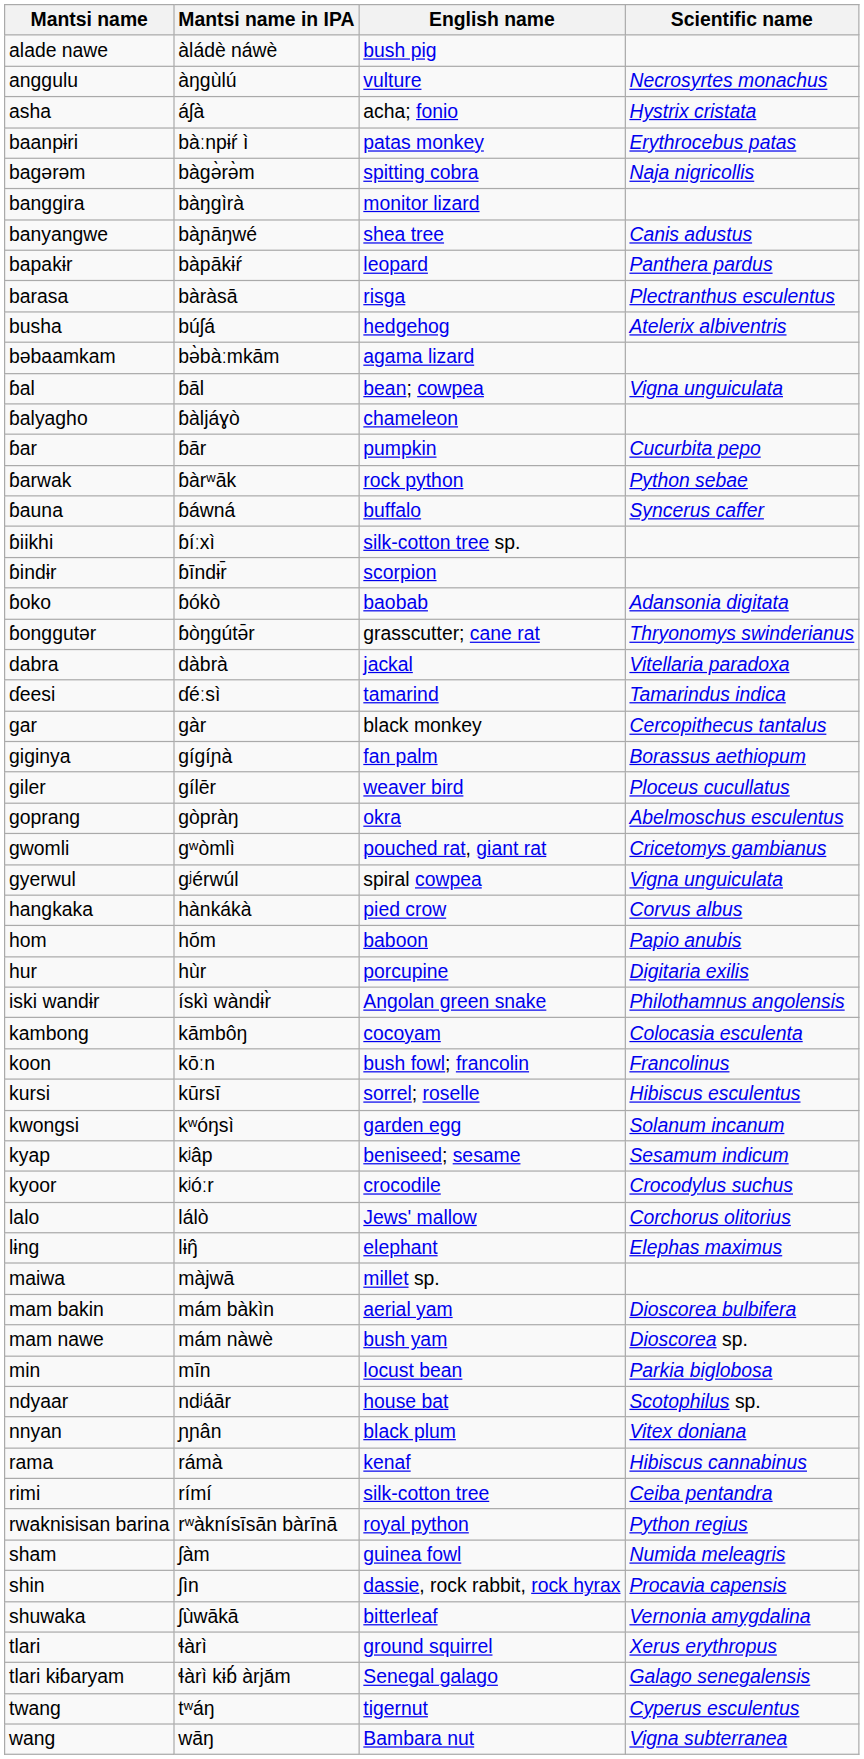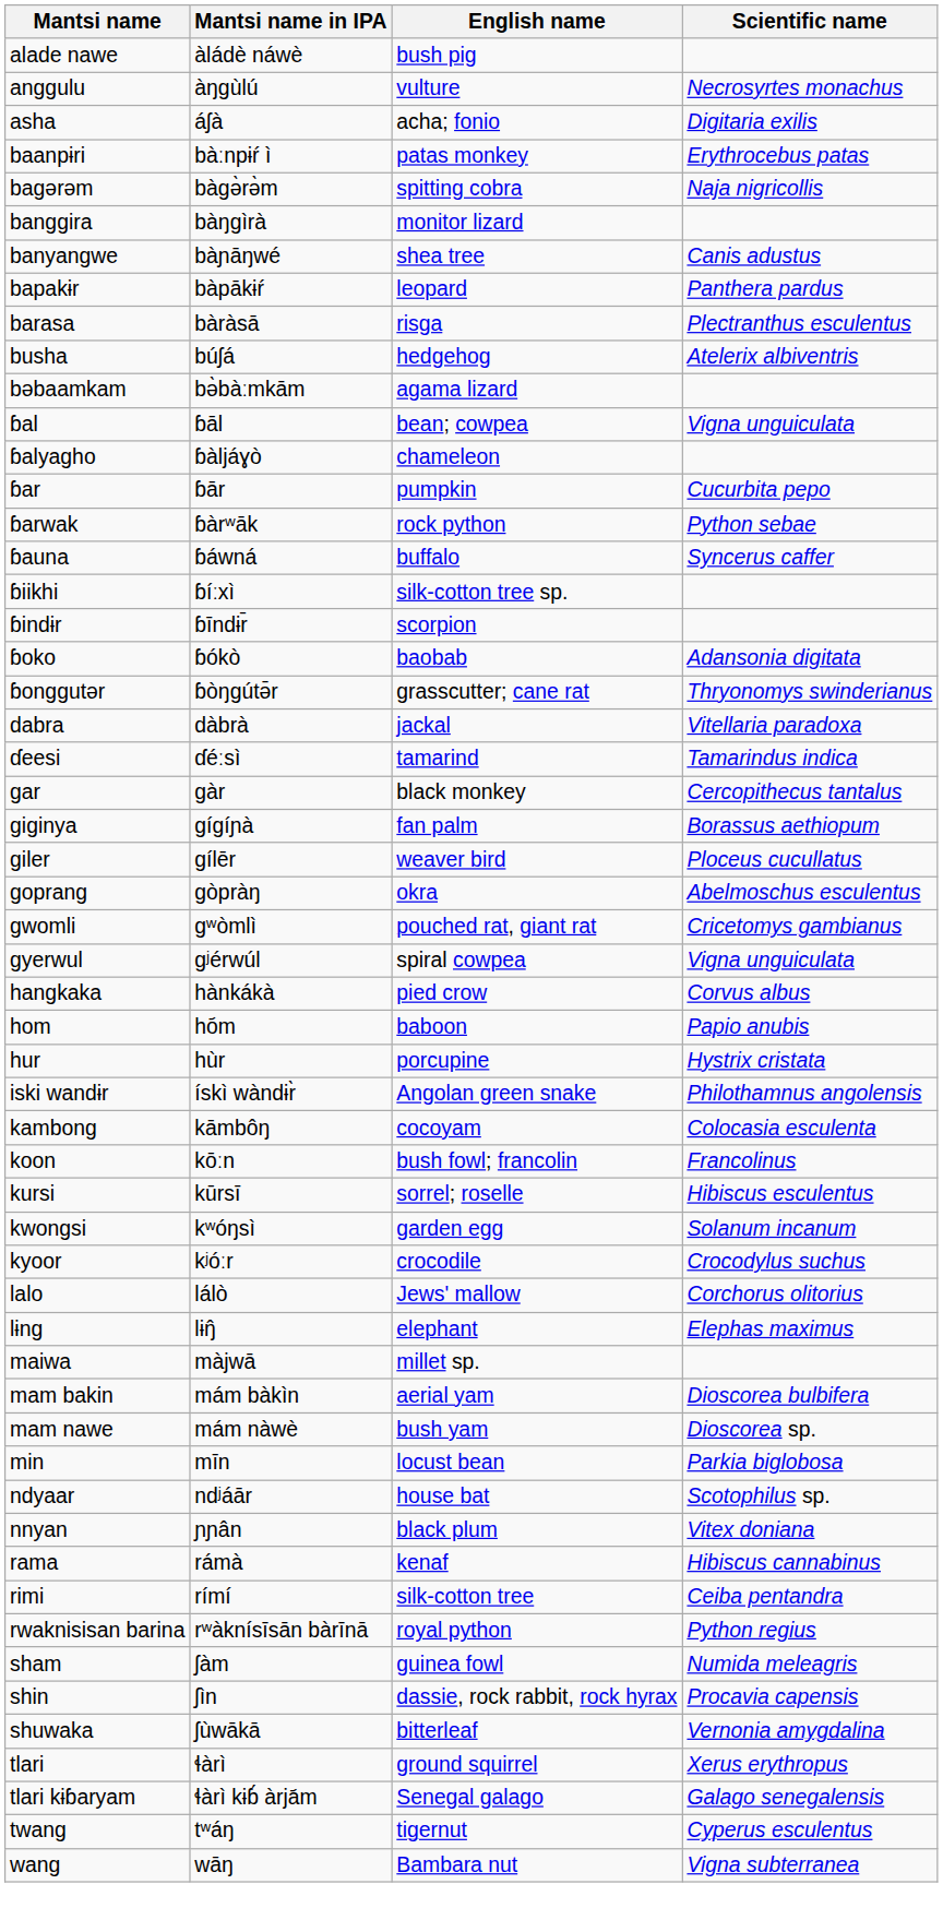asha | Scientific name: Hystrix cristata -> Digitaria exilis
hur | Scientific name: Digitaria exilis -> Hystrix cristata
- row: kyap | kʲâp | beniseed; sesame | Sesamum indicum
